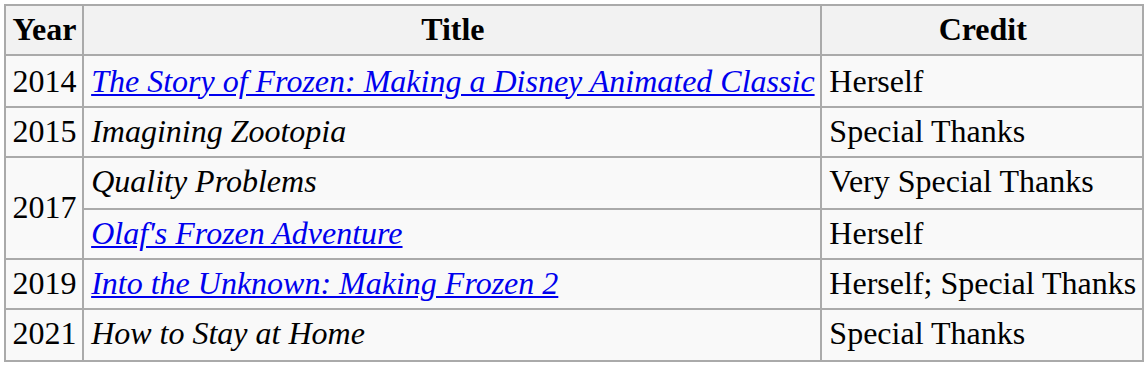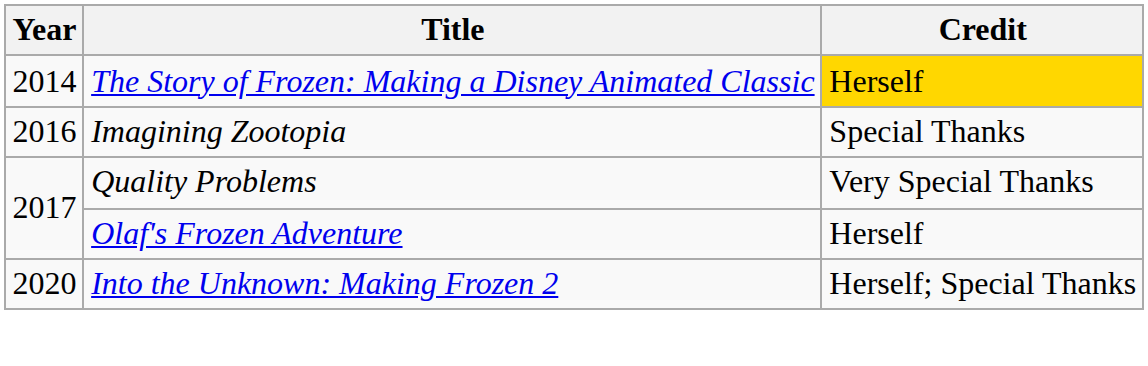The Story of Frozen: Making a Disney Animated Classic | Credit: no background -> gold background
Imagining Zootopia | Year: 2015 -> 2016
Into the Unknown: Making Frozen 2 | Year: 2019 -> 2020
- row: 2021 | How to Stay at Home | Special Thanks
